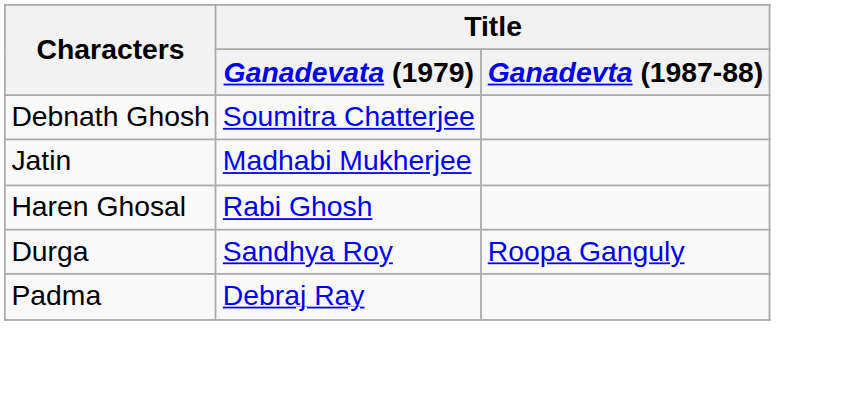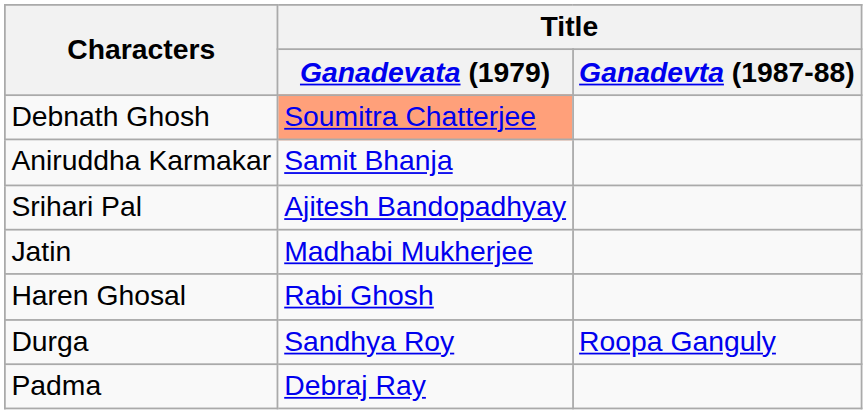Debnath Ghosh | Title / Ganadevata (1979): no background -> lightsalmon background
+ row: Aniruddha Karmakar | Samit Bhanja
+ row: Srihari Pal | Ajitesh Bandopadhyay
